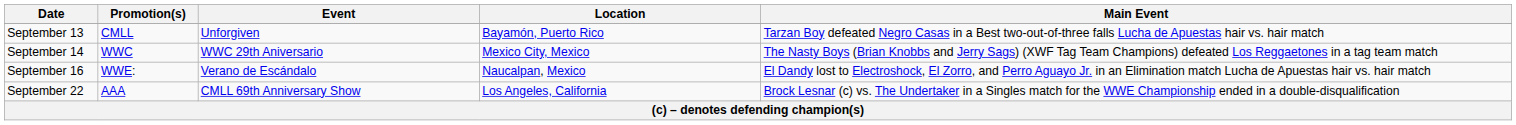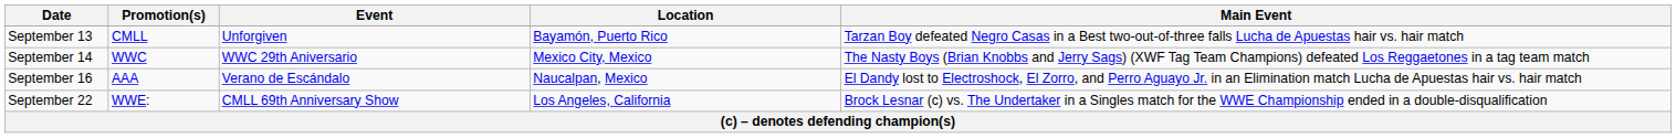September 16 | Promotion(s): WWE: -> AAA
September 22 | Promotion(s): AAA -> WWE:
